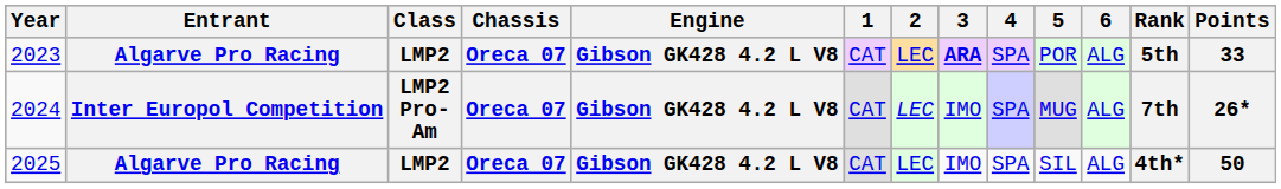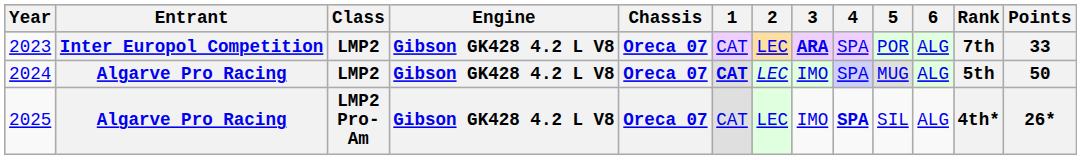columns swapped: Chassis <-> Engine
2023 | Entrant: Algarve Pro Racing -> Inter Europol Competition
2023 | Rank: 5th -> 7th
2024 | Entrant: Inter Europol Competition -> Algarve Pro Racing
2024 | Class: LMP2 Pro-Am -> LMP2
2024 | 1: normal -> bold
2024 | Rank: 7th -> 5th
2024 | Points: 26* -> 50
2025 | Class: LMP2 -> LMP2 Pro-Am
2025 | 4: normal -> bold
2025 | Points: 50 -> 26*
